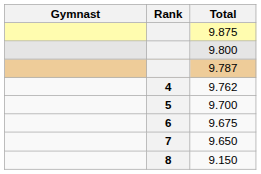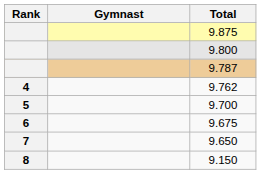columns swapped: Rank <-> Gymnast
